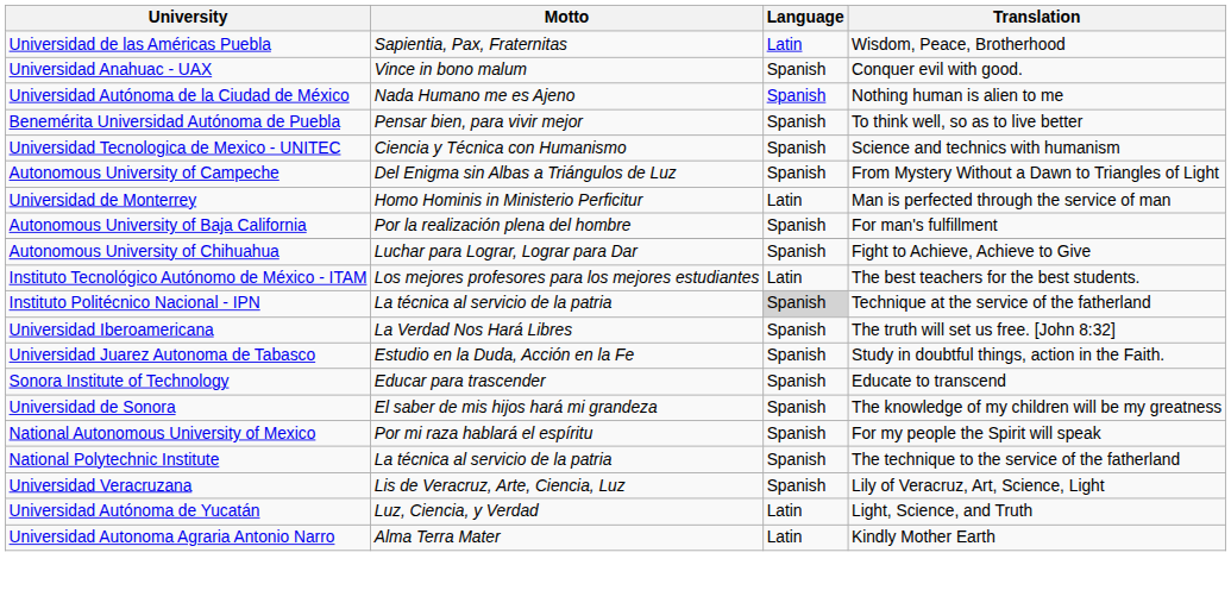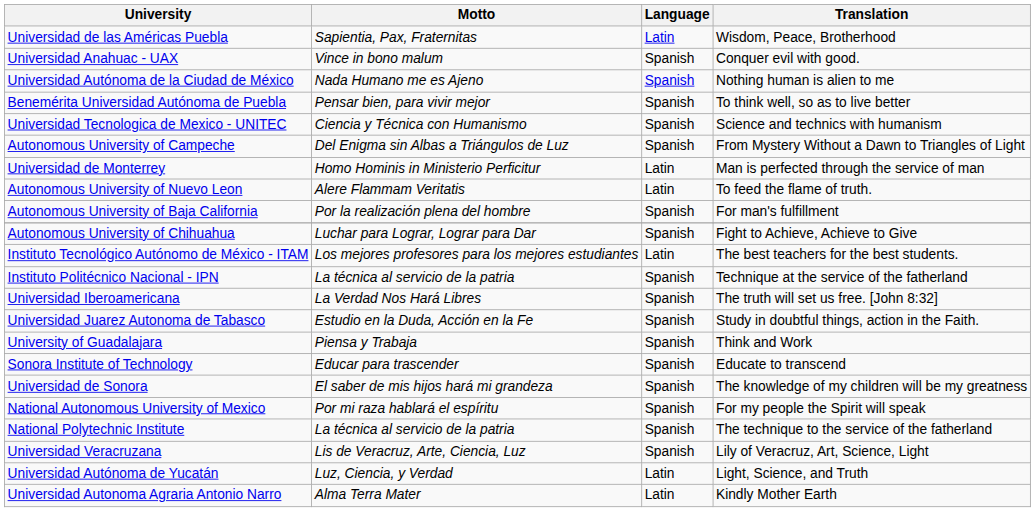+ row: Autonomous University of Nuevo Leon | Alere Flammam Veritatis | Latin | To feed the flame of truth.
Instituto Politécnico Nacional - IPN | Language: lightgrey background -> no background
+ row: University of Guadalajara | Piensa y Trabaja | Spanish | Think and Work
